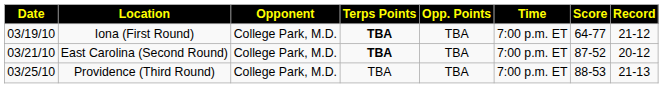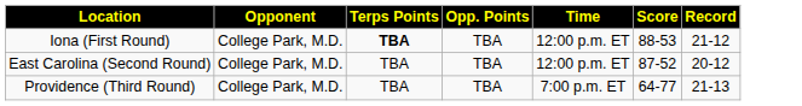- column: Date | 03/19/10 | 03/21/10 | 03/25/10
Iona (First Round) | Time: 7:00 p.m. ET -> 12:00 p.m. ET
Iona (First Round) | Score: 64-77 -> 88-53
East Carolina (Second Round) | Terps Points: bold -> normal
East Carolina (Second Round) | Time: 7:00 p.m. ET -> 12:00 p.m. ET
Providence (Third Round) | Score: 88-53 -> 64-77
